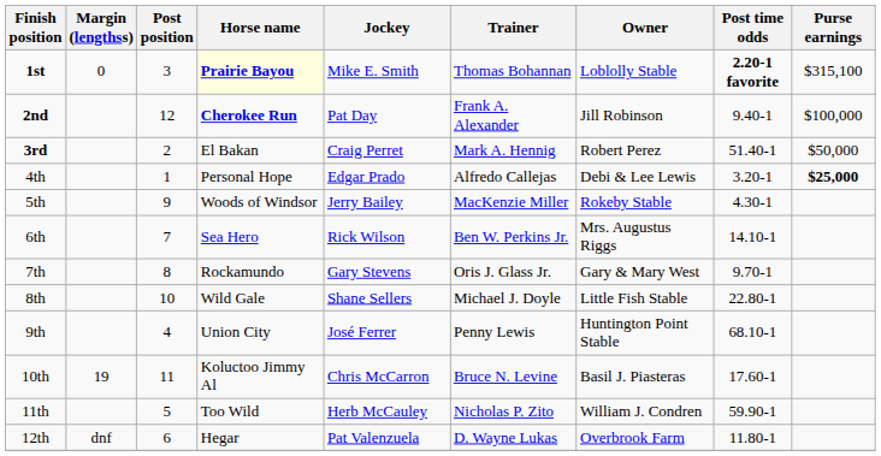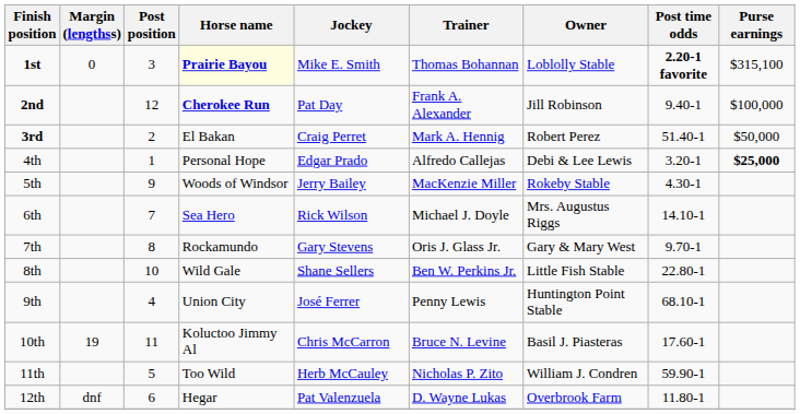6th | Trainer: Ben W. Perkins Jr. -> Michael J. Doyle
8th | Trainer: Michael J. Doyle -> Ben W. Perkins Jr.
